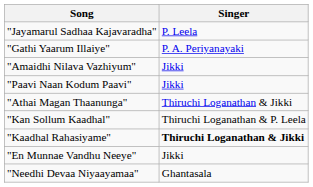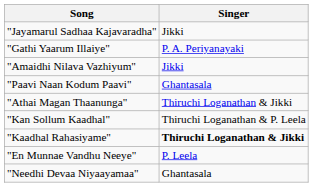"Jayamarul Sadhaa Kajavaradha" | Singer: P. Leela -> Jikki
"Paavi Naan Kodum Paavi" | Singer: Jikki -> Ghantasala
"En Munnae Vandhu Neeye" | Singer: Jikki -> P. Leela
